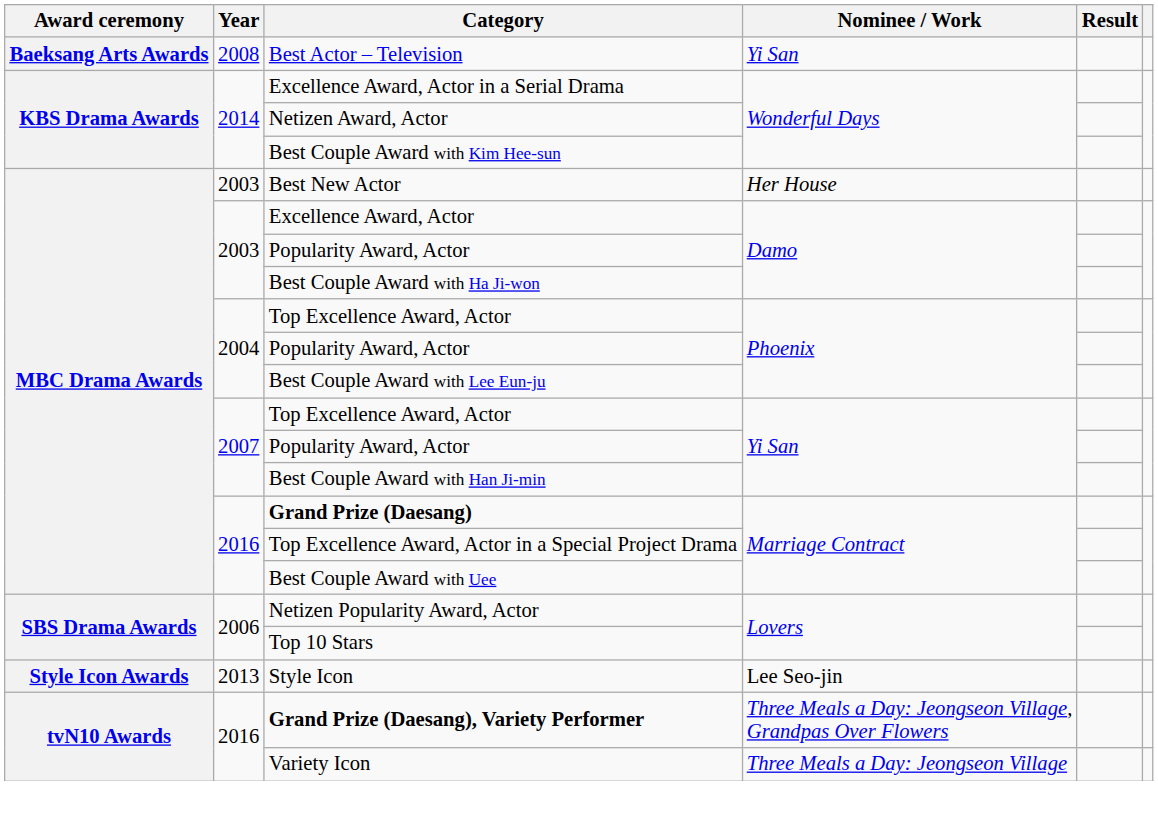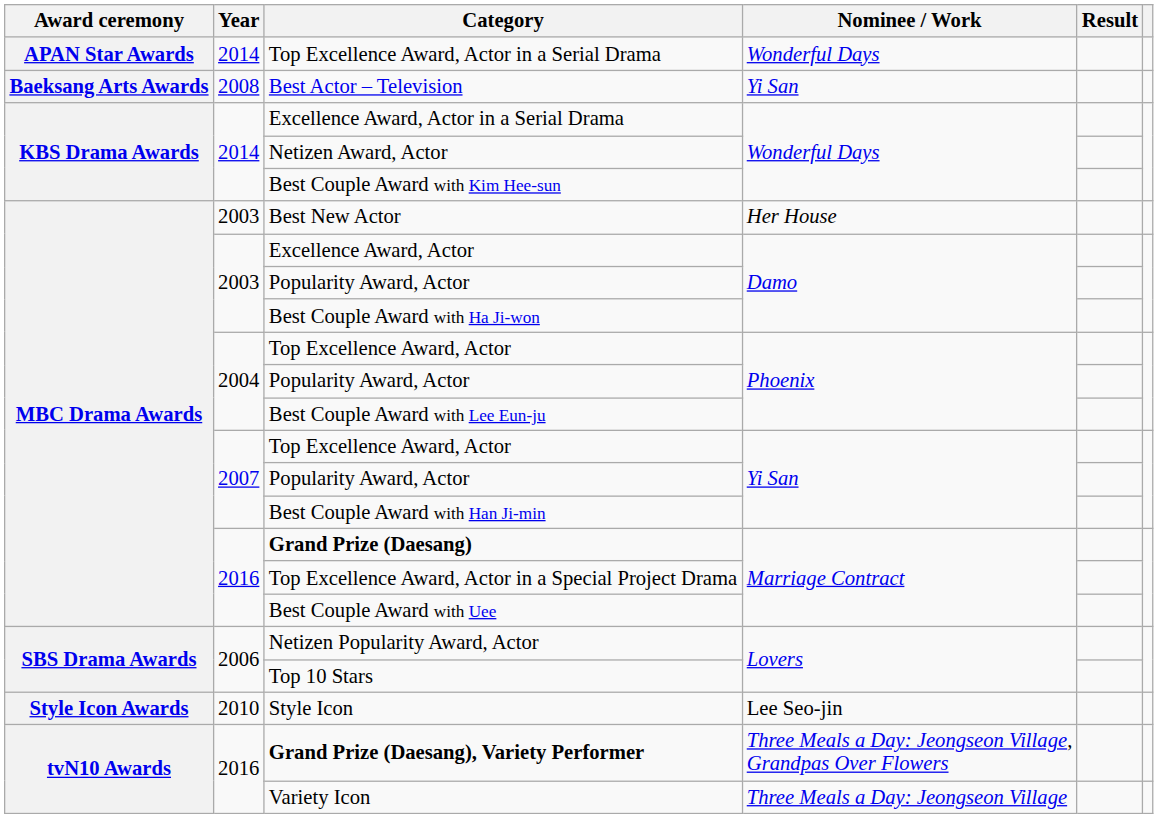+ row: APAN Star Awards | 2014 | Top Excellence Award, Actor in a Serial Drama | Wonderful Days
Style Icon | Year: 2013 -> 2010
